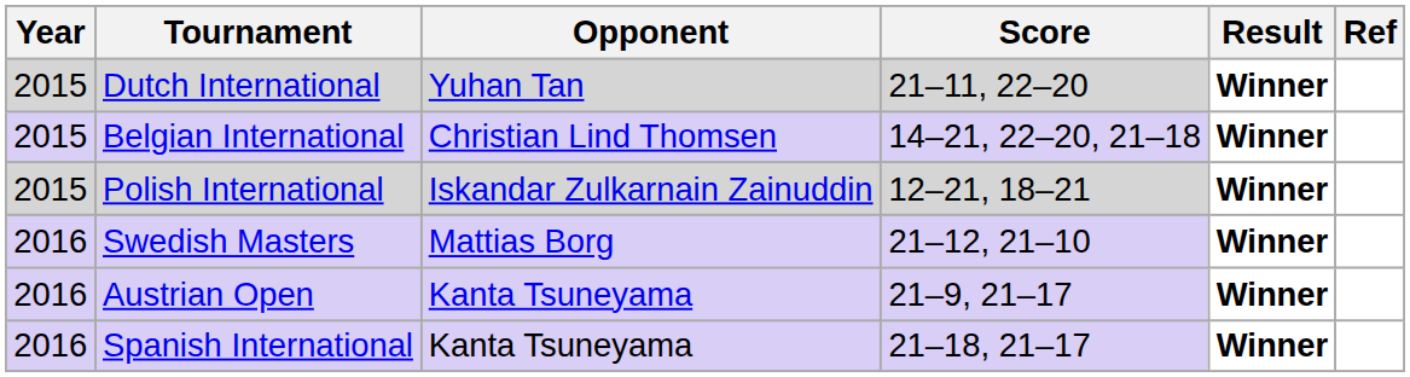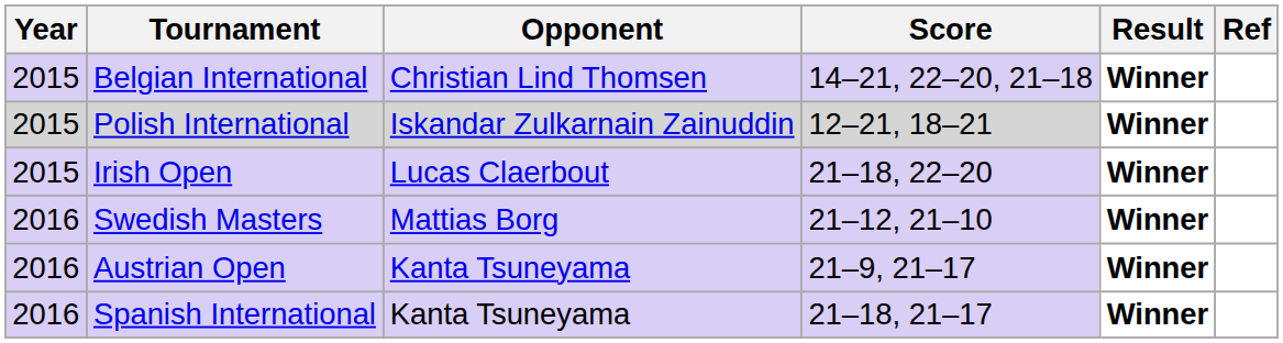- row: 2015 | Dutch International | Yuhan Tan | 21–11, 22–20 | Winner
+ row: 2015 | Irish Open | Lucas Claerbout | 21–18, 22–20 | Winner
